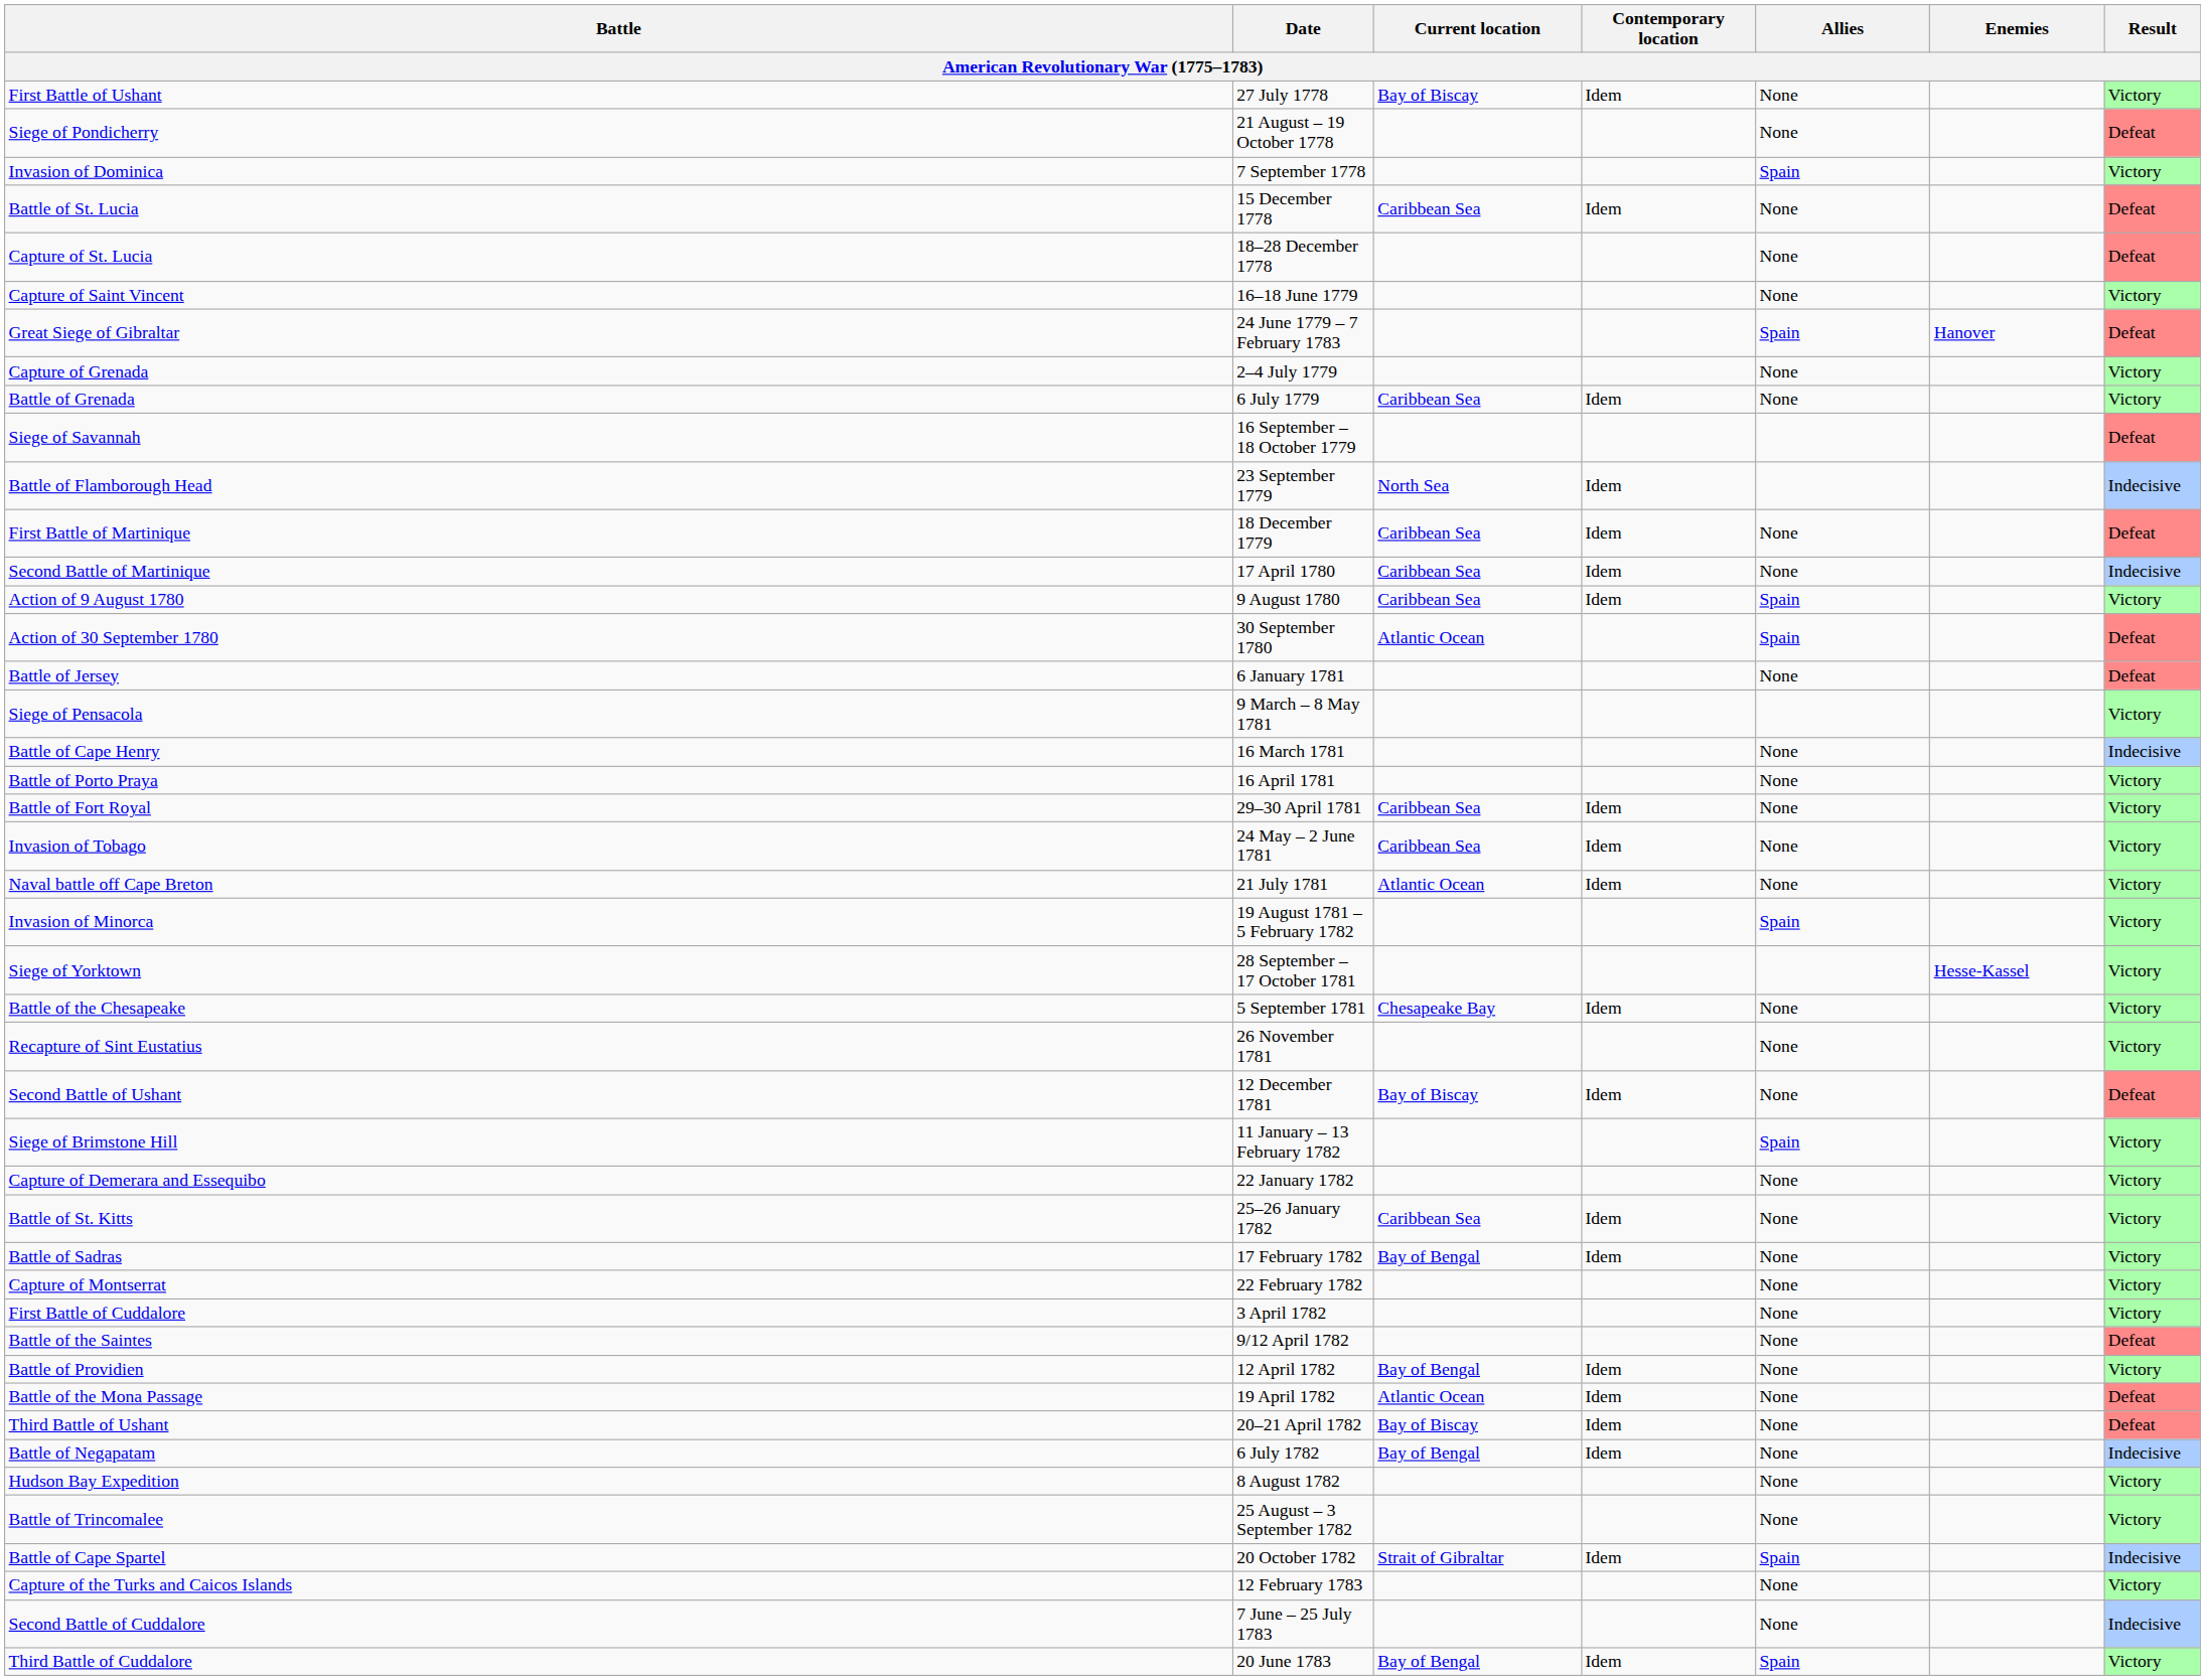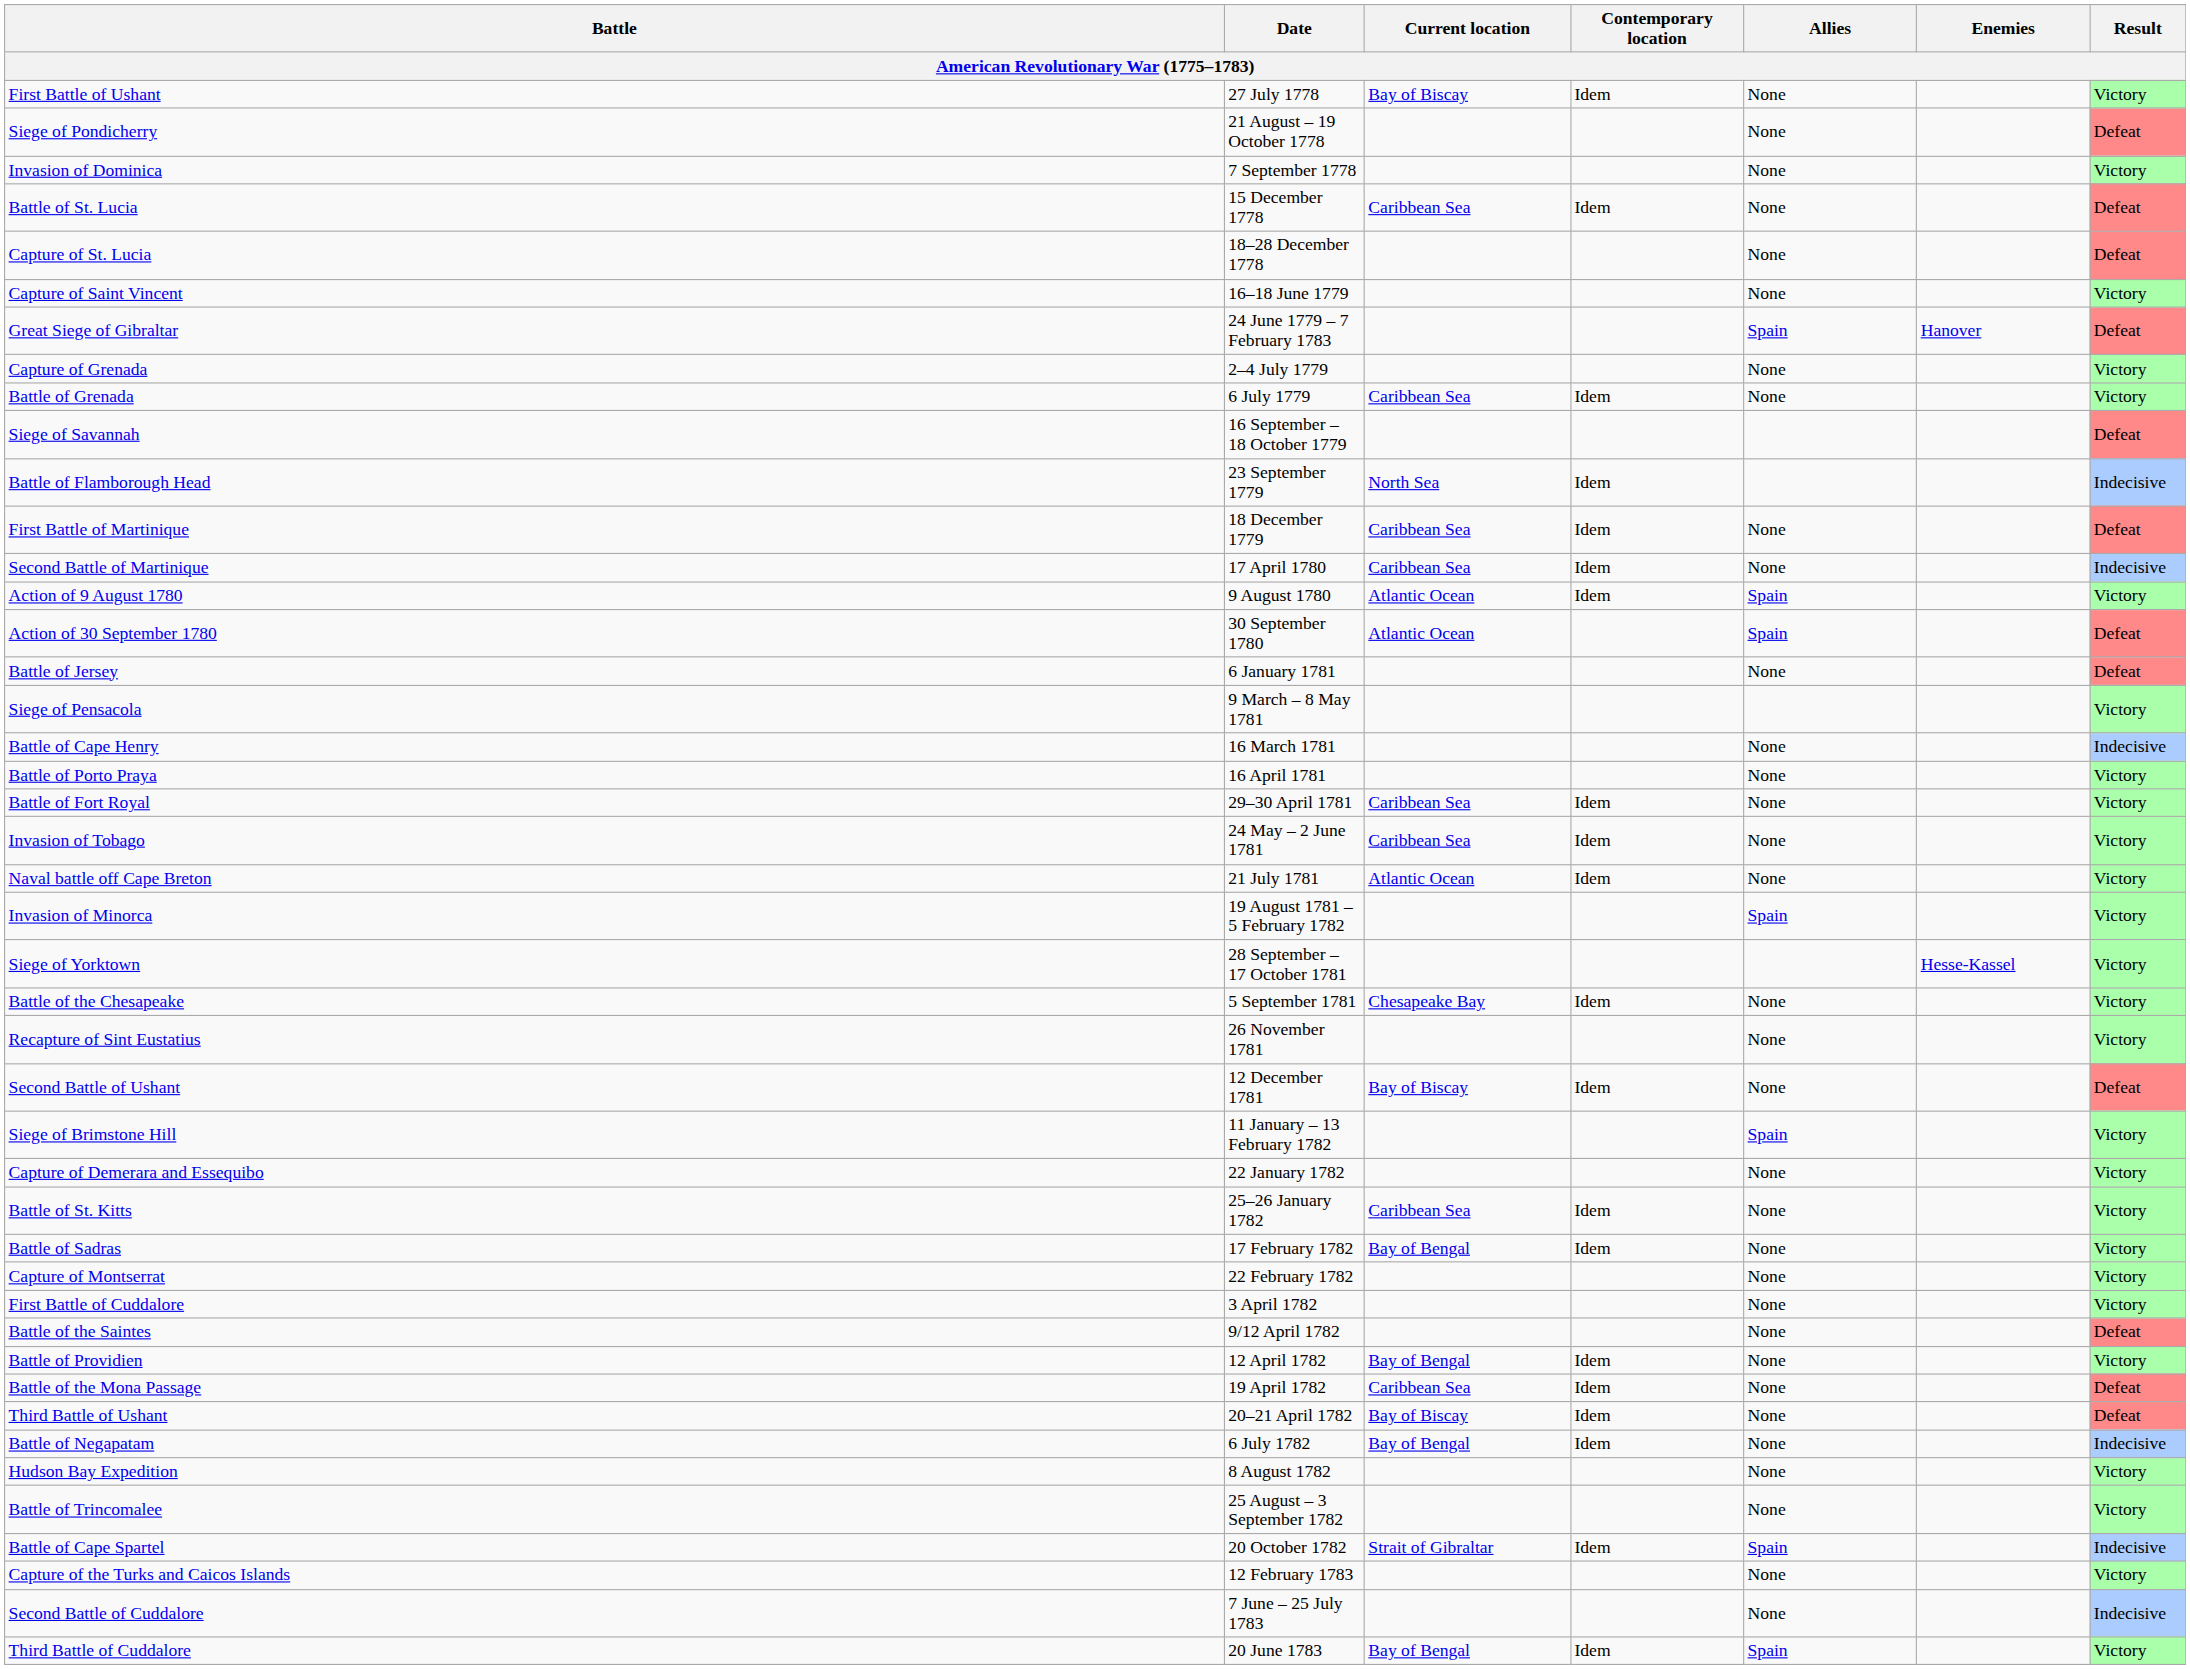Invasion of Dominica | Allies: Spain -> None
Action of 9 August 1780 | Current location: Caribbean Sea -> Atlantic Ocean
Battle of the Mona Passage | Current location: Atlantic Ocean -> Caribbean Sea
